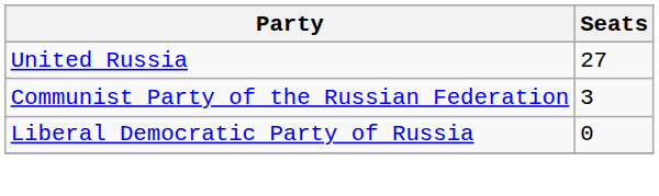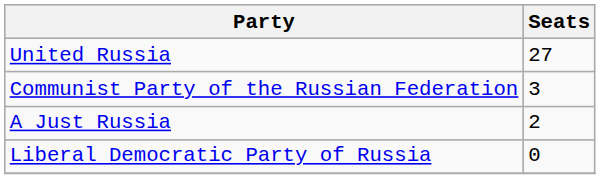+ row: A Just Russia | 2
